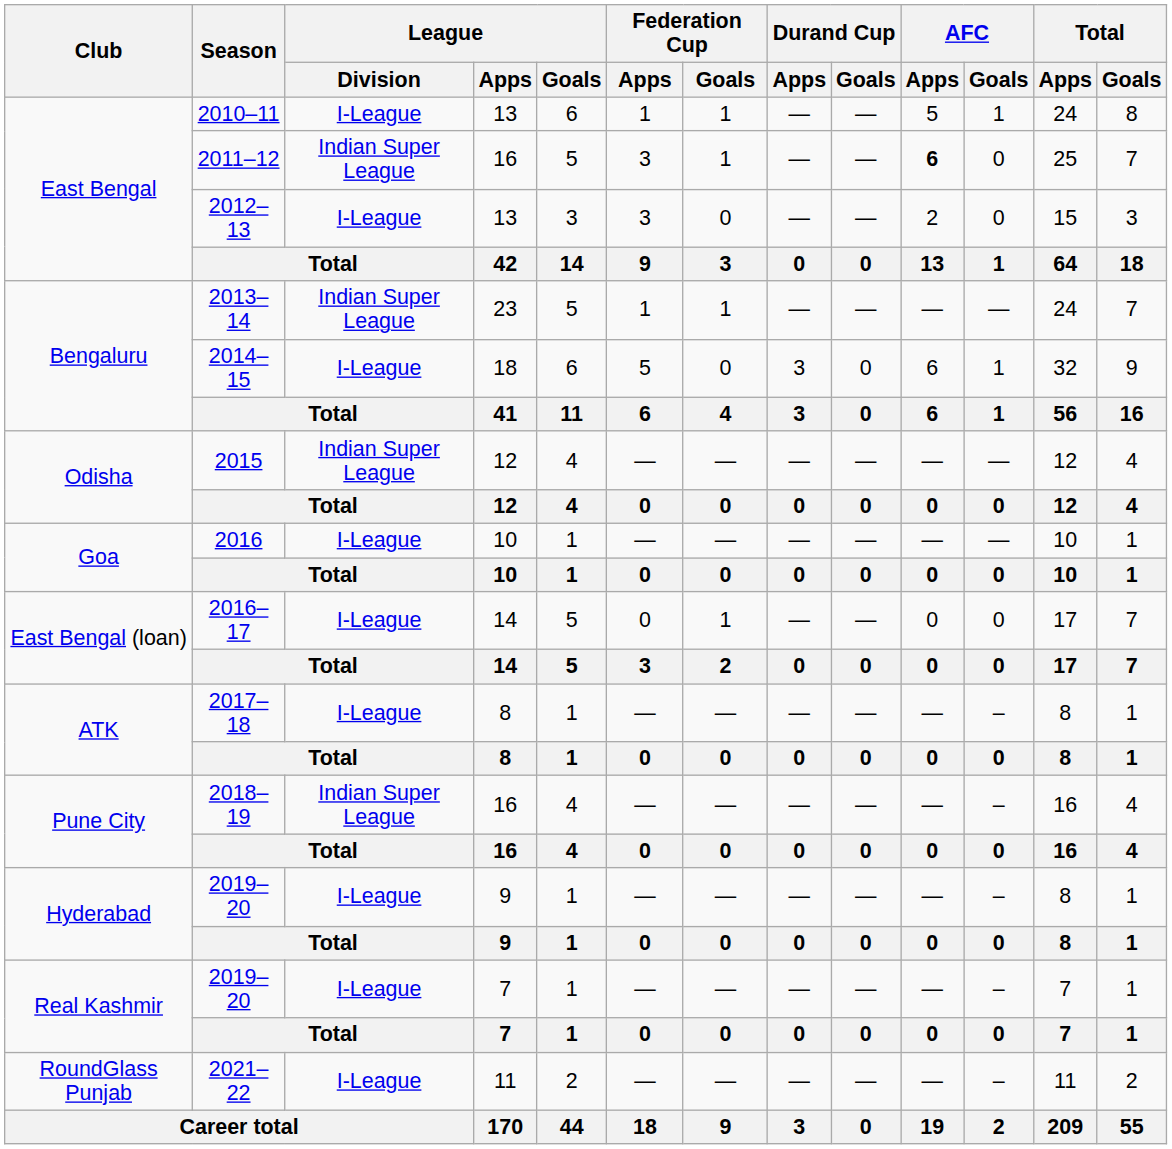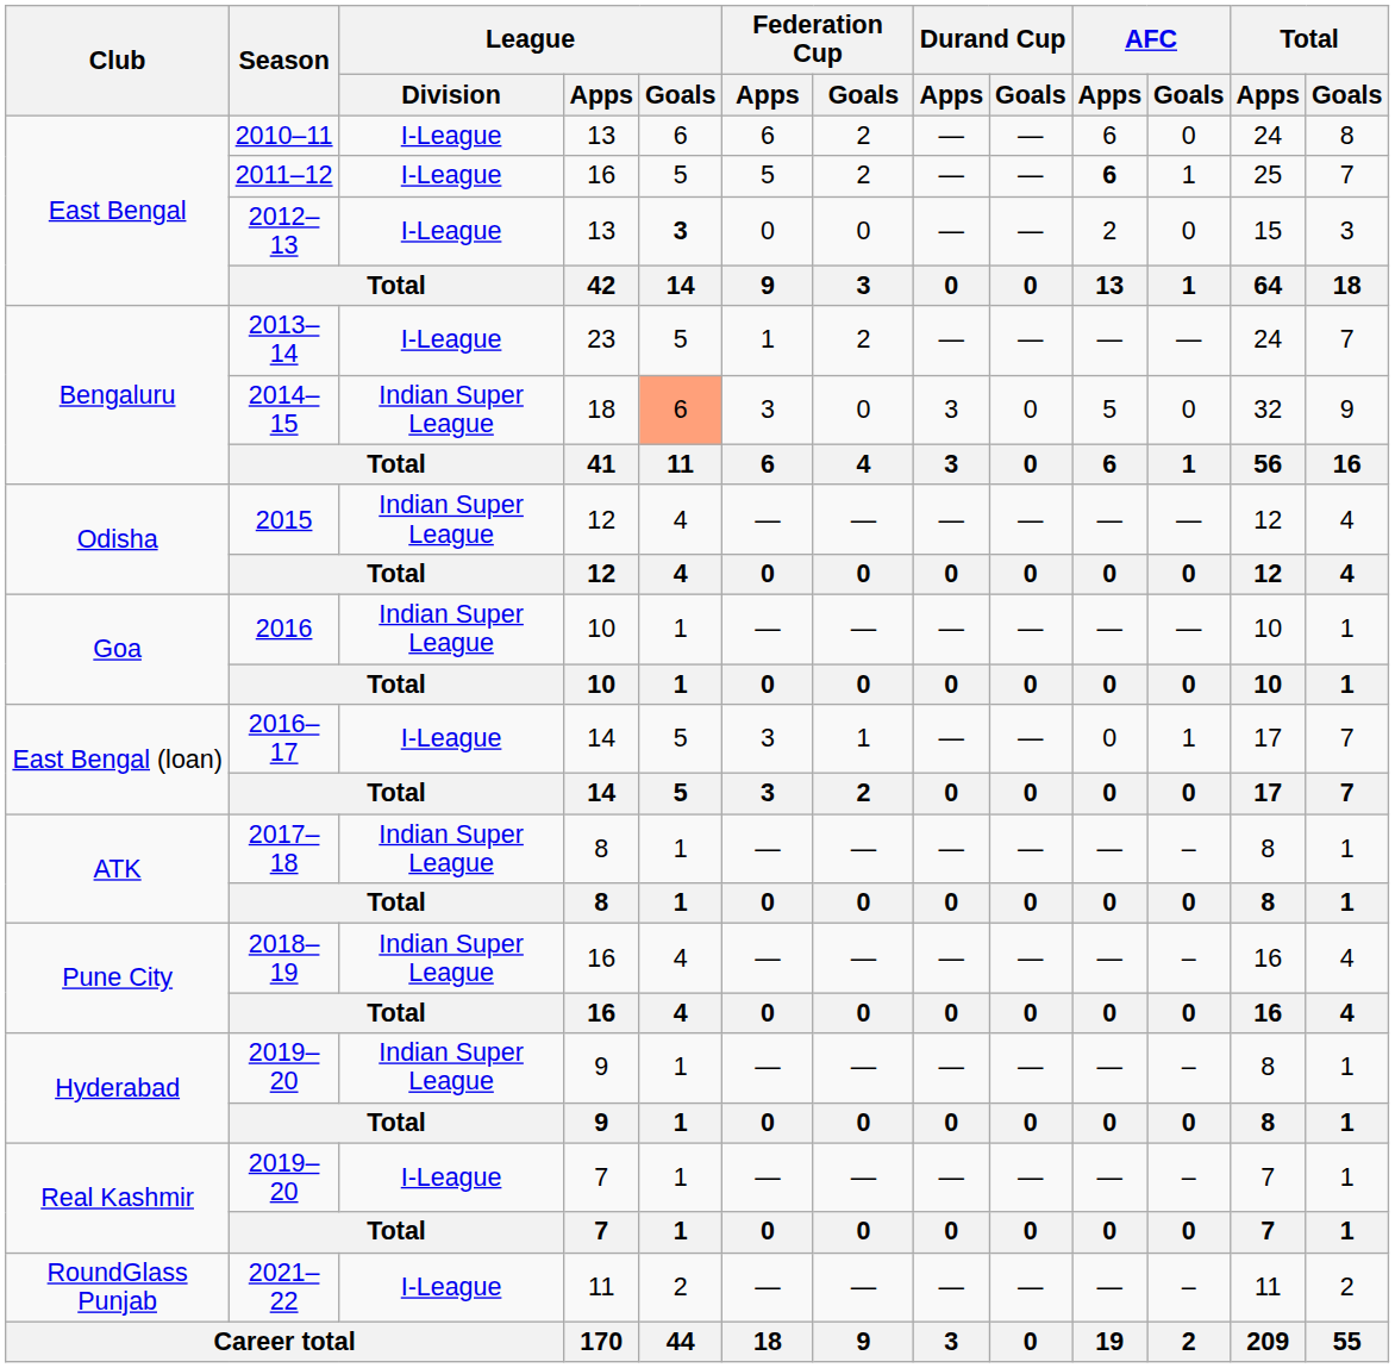2010–11 | Federation Cup / Apps: 1 -> 6
2010–11 | Federation Cup / Goals: 1 -> 2
2010–11 | AFC / Apps: 5 -> 6
2010–11 | AFC / Goals: 1 -> 0
2011–12 | League / Division: Indian Super League -> I-League
2011–12 | Federation Cup / Apps: 3 -> 5
2011–12 | Federation Cup / Goals: 1 -> 2
2011–12 | AFC / Goals: 0 -> 1
2012–13 | League / Goals: normal -> bold
2012–13 | Federation Cup / Apps: 3 -> 0
2013–14 | League / Division: Indian Super League -> I-League
2013–14 | Federation Cup / Goals: 1 -> 2
2014–15 | League / Division: I-League -> Indian Super League
2014–15 | League / Goals: no background -> lightsalmon background
2014–15 | Federation Cup / Apps: 5 -> 3
2014–15 | AFC / Apps: 6 -> 5
2014–15 | AFC / Goals: 1 -> 0
2016 | League / Division: I-League -> Indian Super League
2016–17 | Federation Cup / Apps: 0 -> 3
2016–17 | AFC / Goals: 0 -> 1
2017–18 | League / Division: I-League -> Indian Super League
2019–20 / 9 | League / Division: I-League -> Indian Super League
